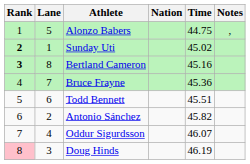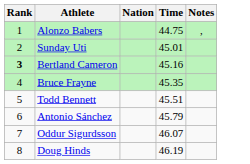- column: Lane | 5 | 1 | 8 | 7 | 6 | 2 | 4 | 3
Sunday Uti | Rank: bold -> normal
Sunday Uti | Time: 45.02 -> 45.01
Bruce Frayne | Time: 45.36 -> 45.35
Antonio Sánchez | Time: 45.82 -> 45.79
Doug Hinds | Rank: pink background -> no background
